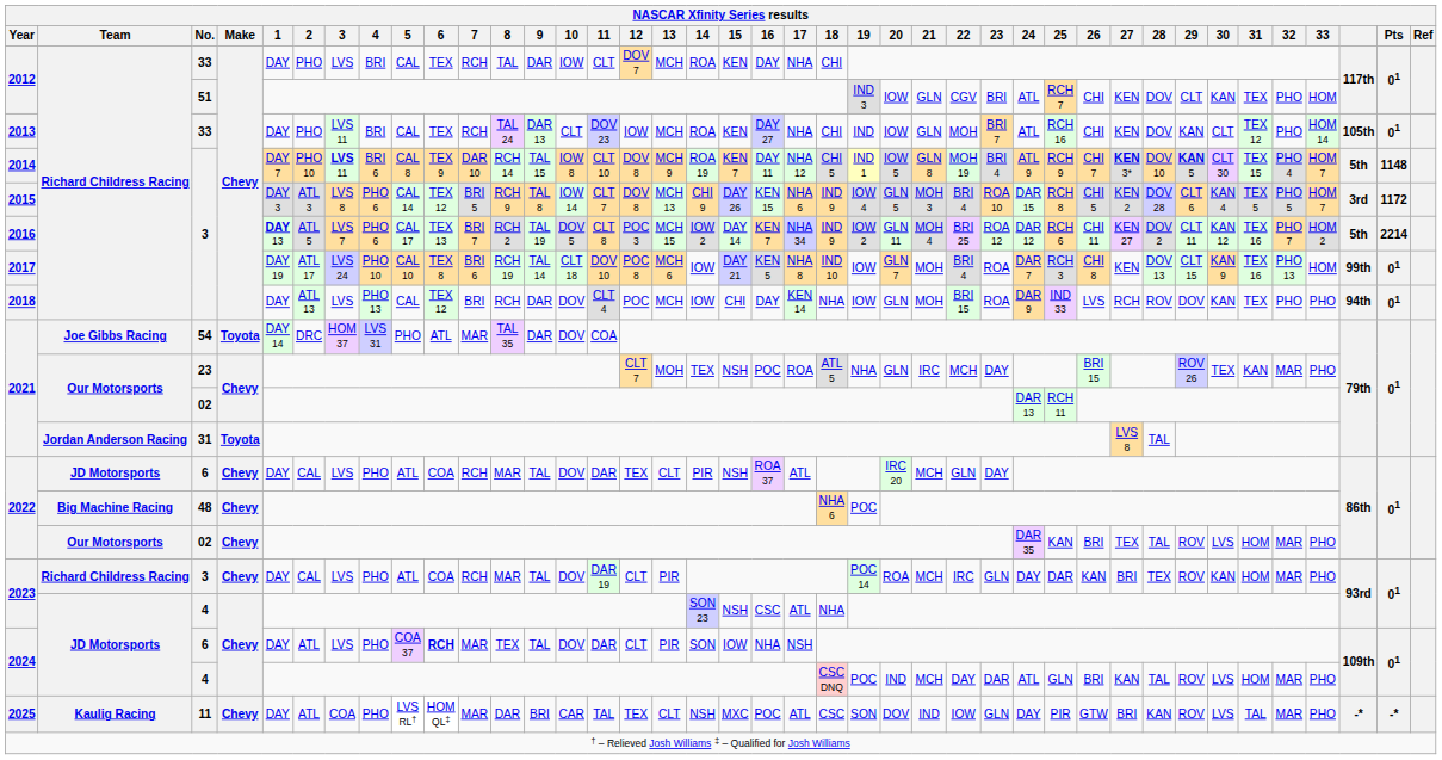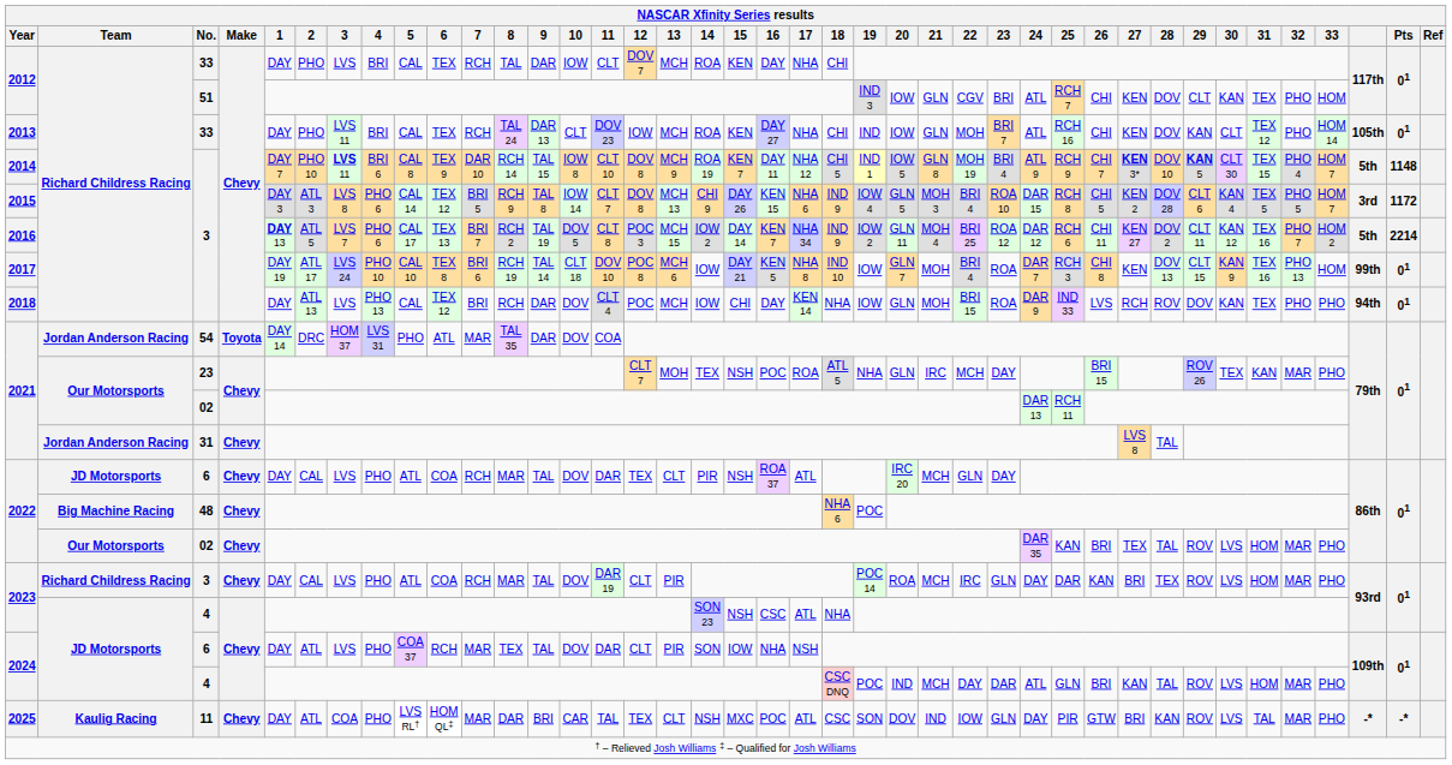2021 / 54 | Team: Joe Gibbs Racing -> Jordan Anderson Racing
2021 / 31 | Make: Toyota -> Chevy
2023 / 3 | 30: KAN -> LVS
2024 / 6 | 6: bold -> normal
